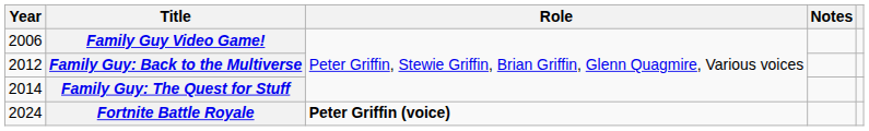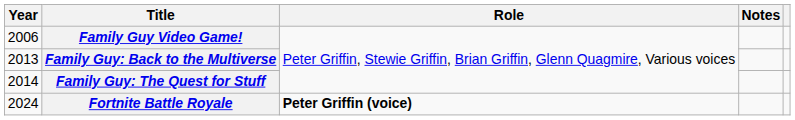Family Guy: Back to the Multiverse | Year: 2012 -> 2013
